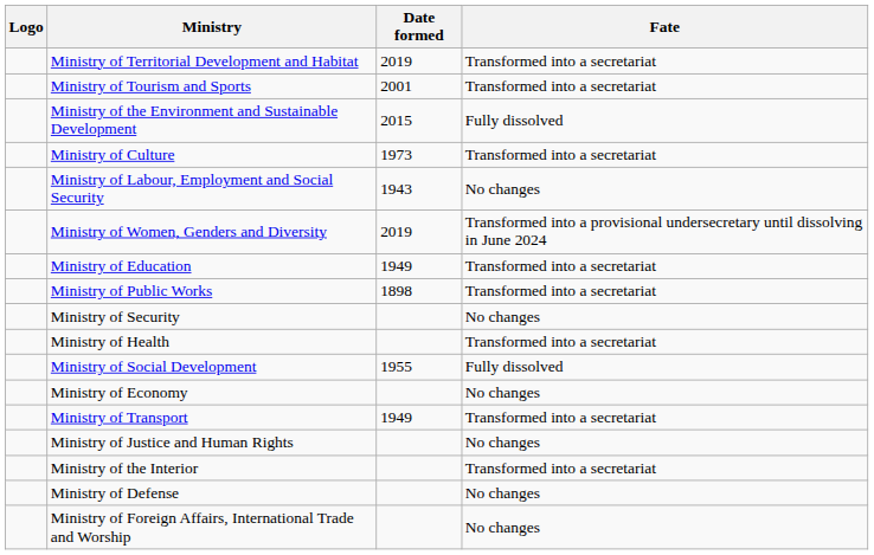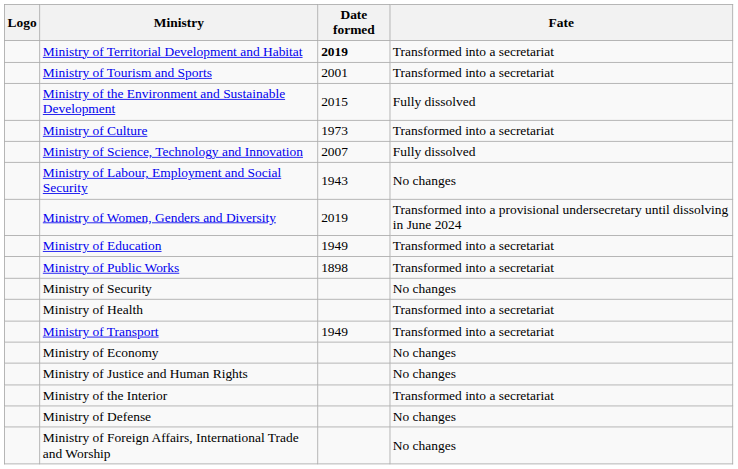Ministry of Territorial Development and Habitat | Date formed: normal -> bold
+ row: Ministry of Science, Technology and Innovation | 2007 | Fully dissolved
- row: Ministry of Social Development | 1955 | Fully dissolved
rows swapped: Ministry of Economy <-> Ministry of Transport
